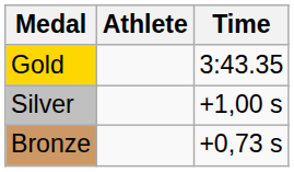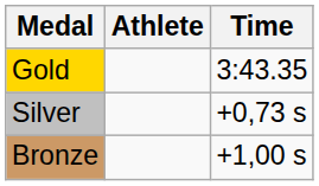Silver | Time: +1,00 s -> +0,73 s
Bronze | Time: +0,73 s -> +1,00 s
